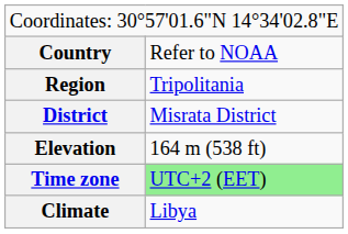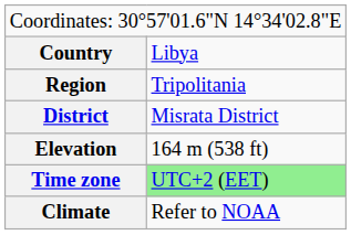Country | column 2: Refer to NOAA -> Libya
Climate | column 2: Libya -> Refer to NOAA
